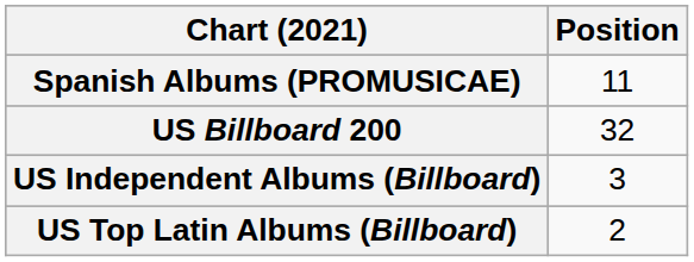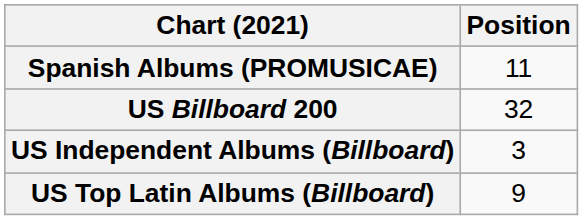US Top Latin Albums (Billboard) | Position: 2 -> 9
